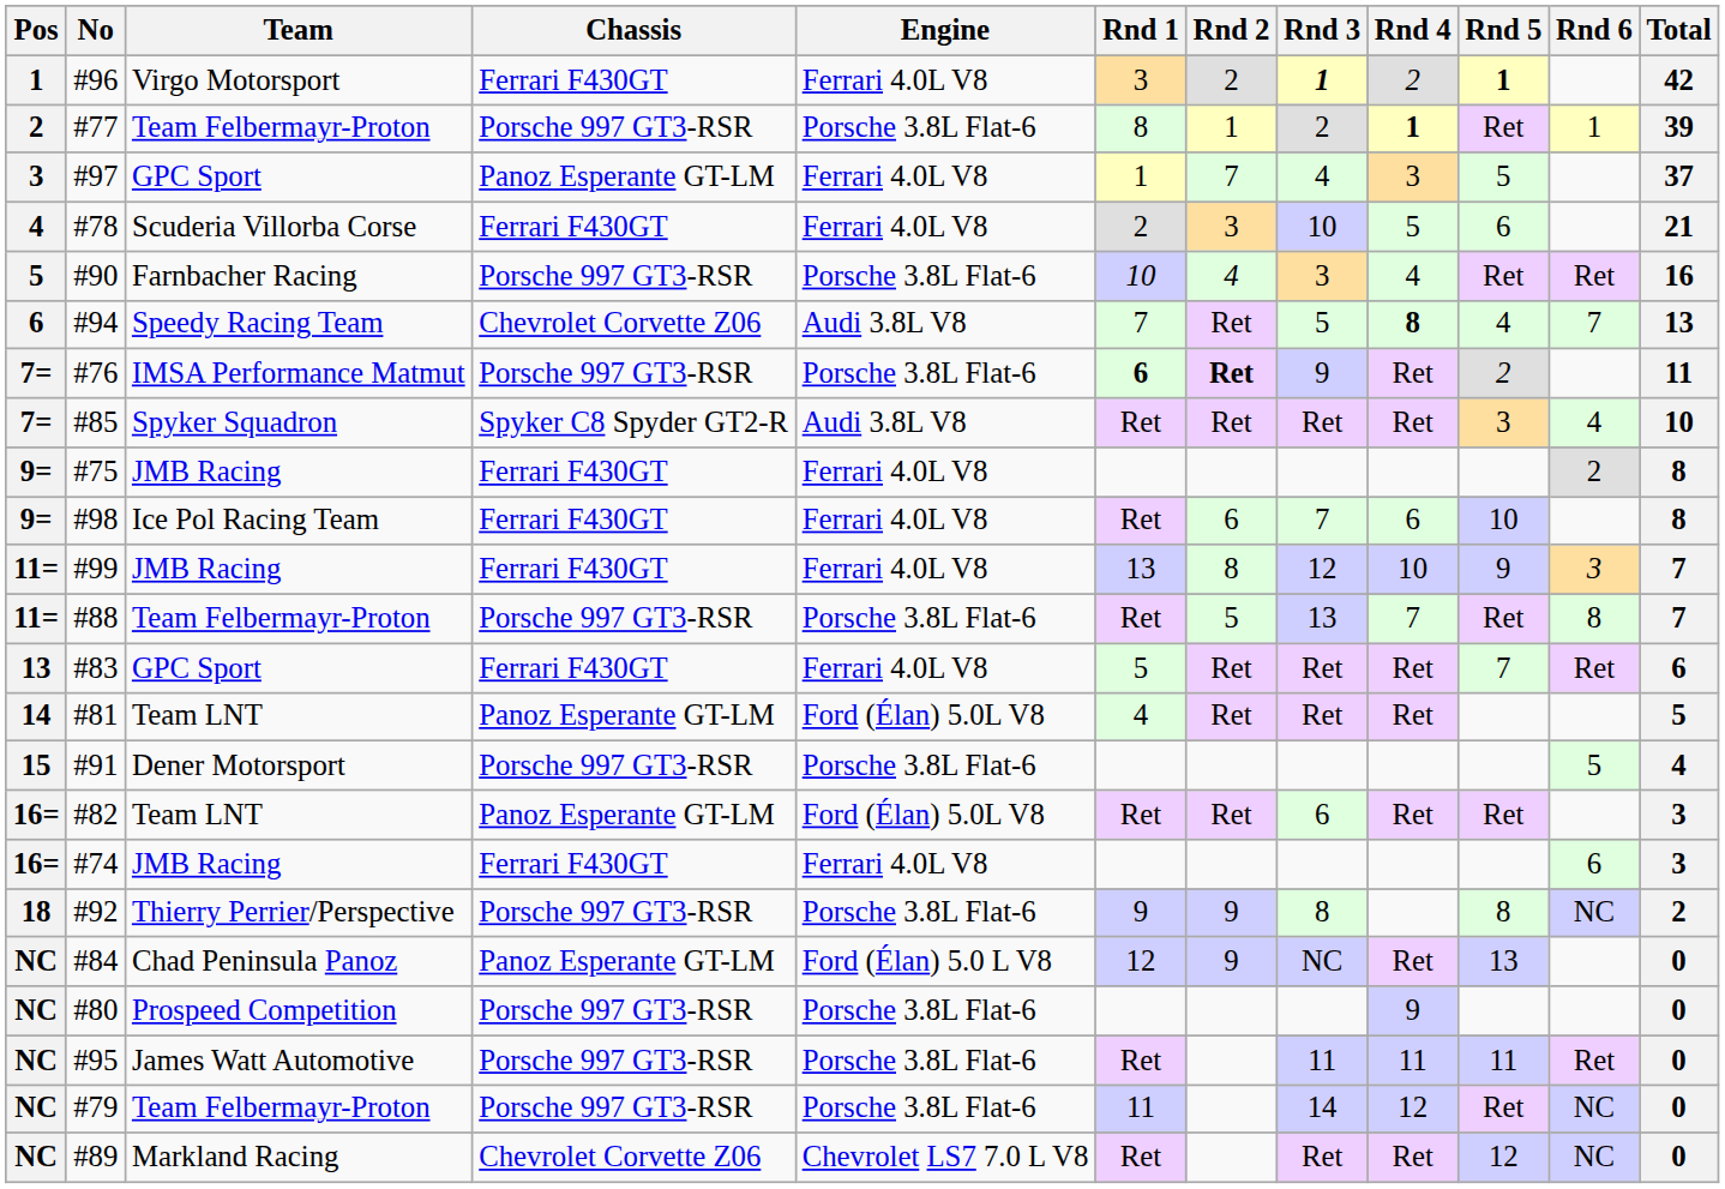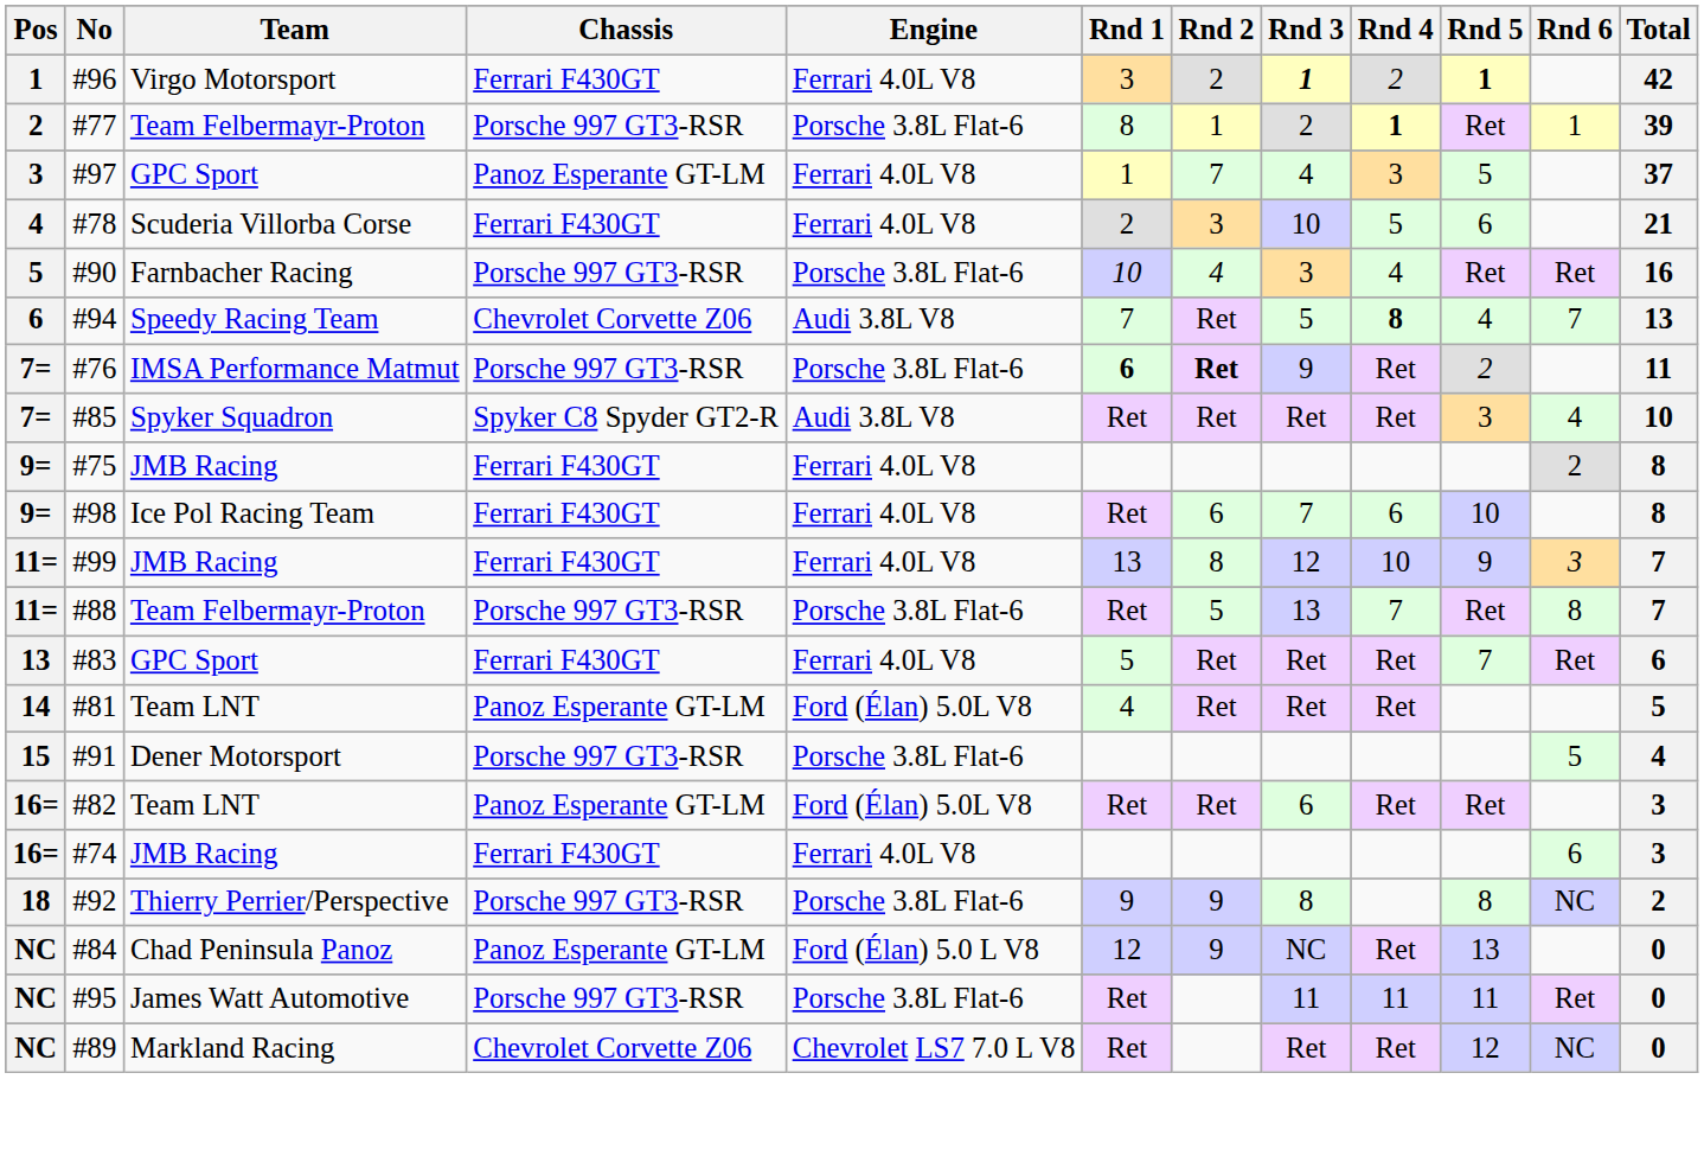- row: NC | #80 | Prospeed Competition | Porsche 997 GT3-RSR | Porsche 3.8L Flat-6 | 9 | 0
- row: NC | #79 | Team Felbermayr-Proton | Porsche 997 GT3-RSR | Porsche 3.8L Flat-6 | 11 | 14 | 12 | Ret | NC | 0
